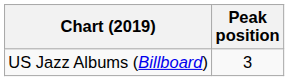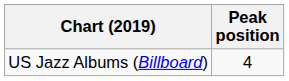US Jazz Albums (Billboard) | Peak position: 3 -> 4
